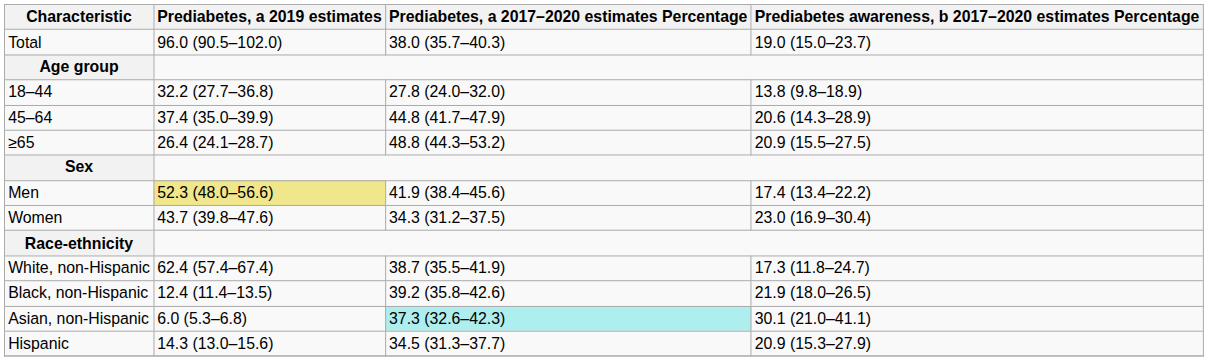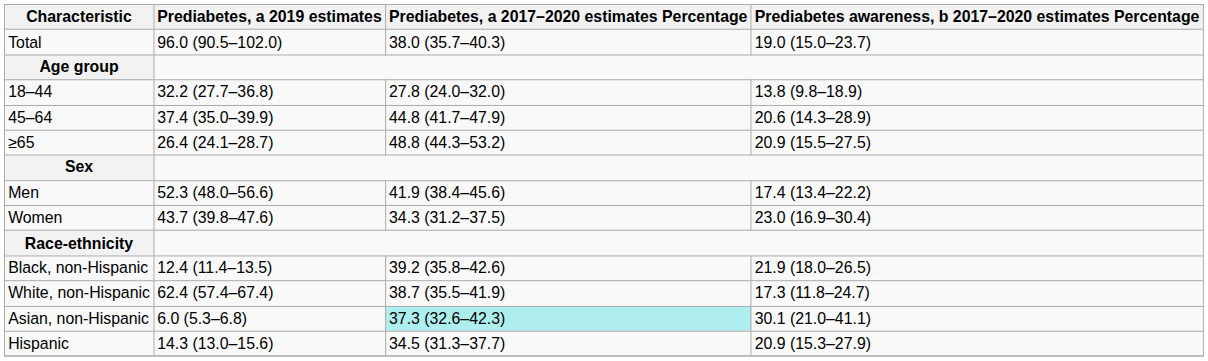Men | Prediabetes, a 2019 estimates: khaki background -> no background
rows swapped: White, non-Hispanic <-> Black, non-Hispanic
